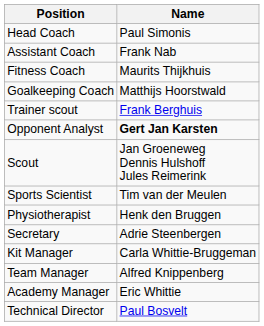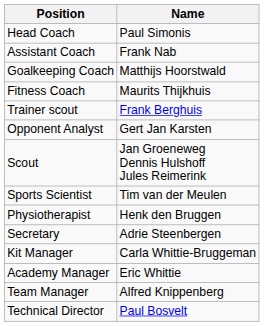rows swapped: Goalkeeping Coach <-> Fitness Coach
Opponent Analyst | Name: bold -> normal
rows swapped: Academy Manager <-> Team Manager
